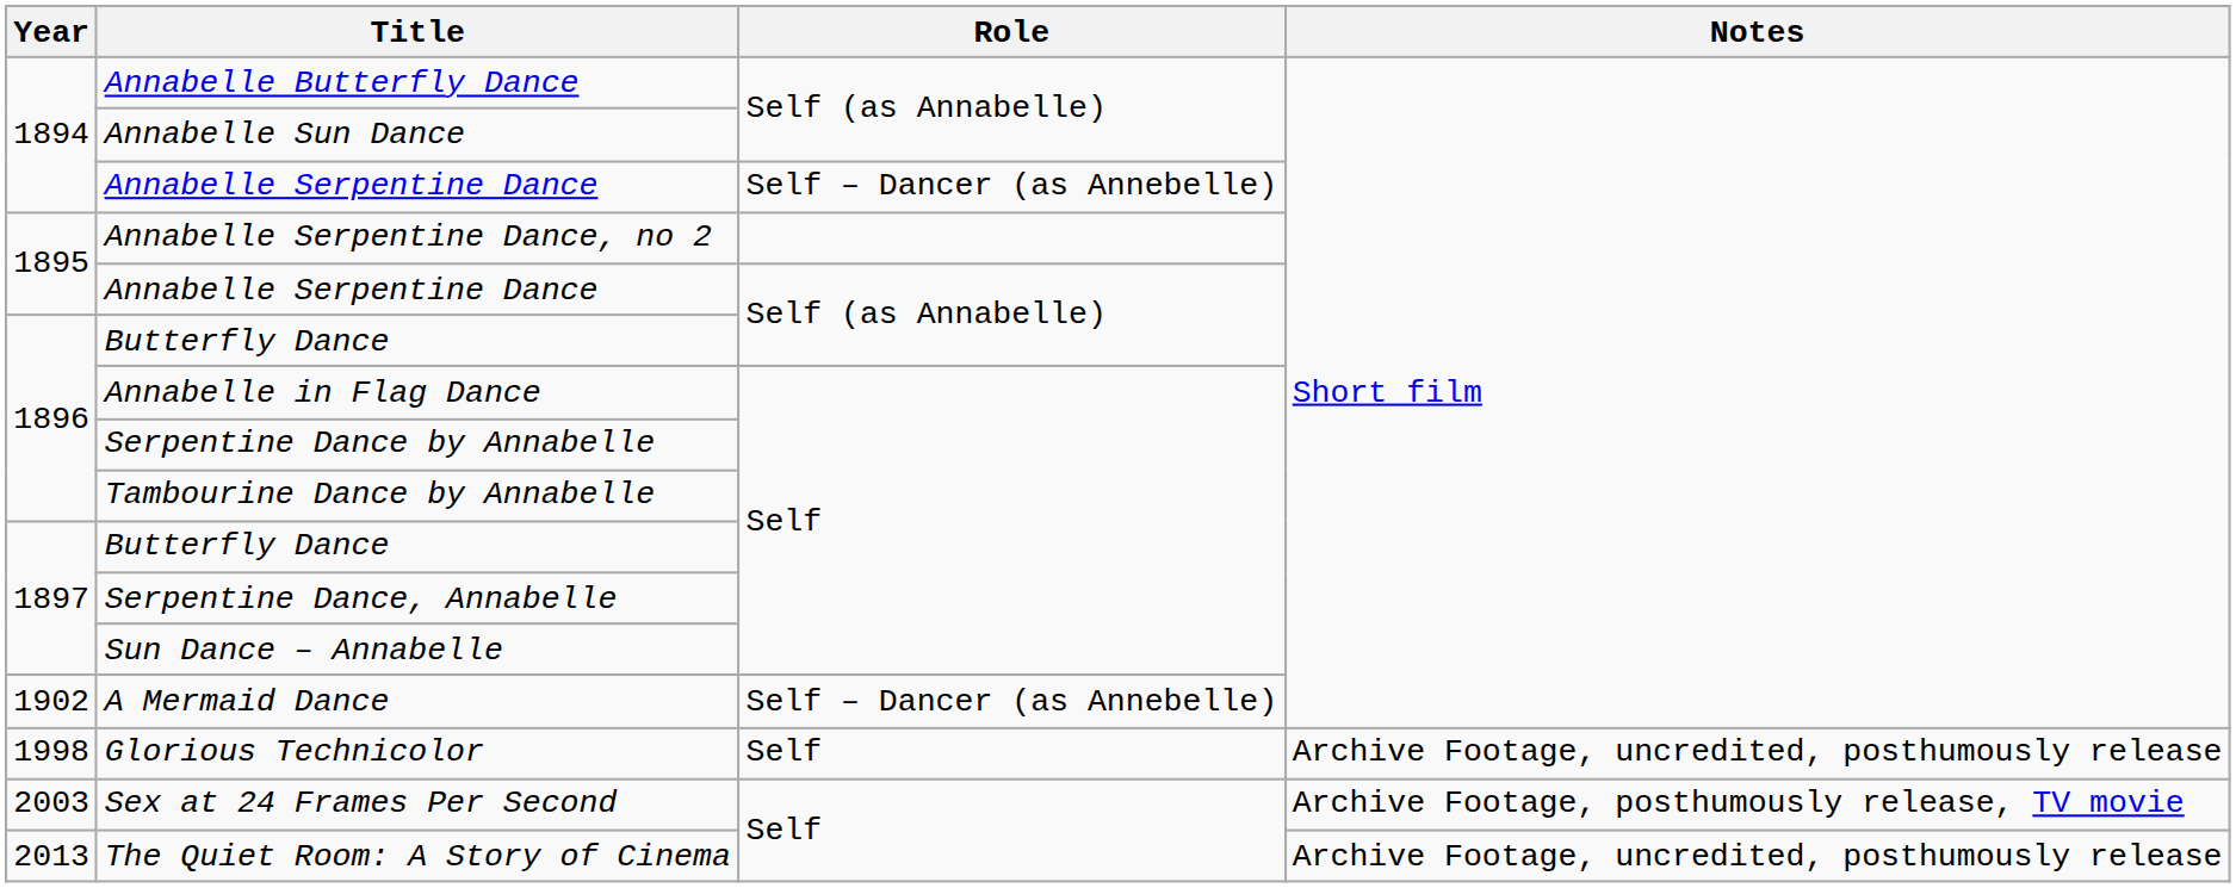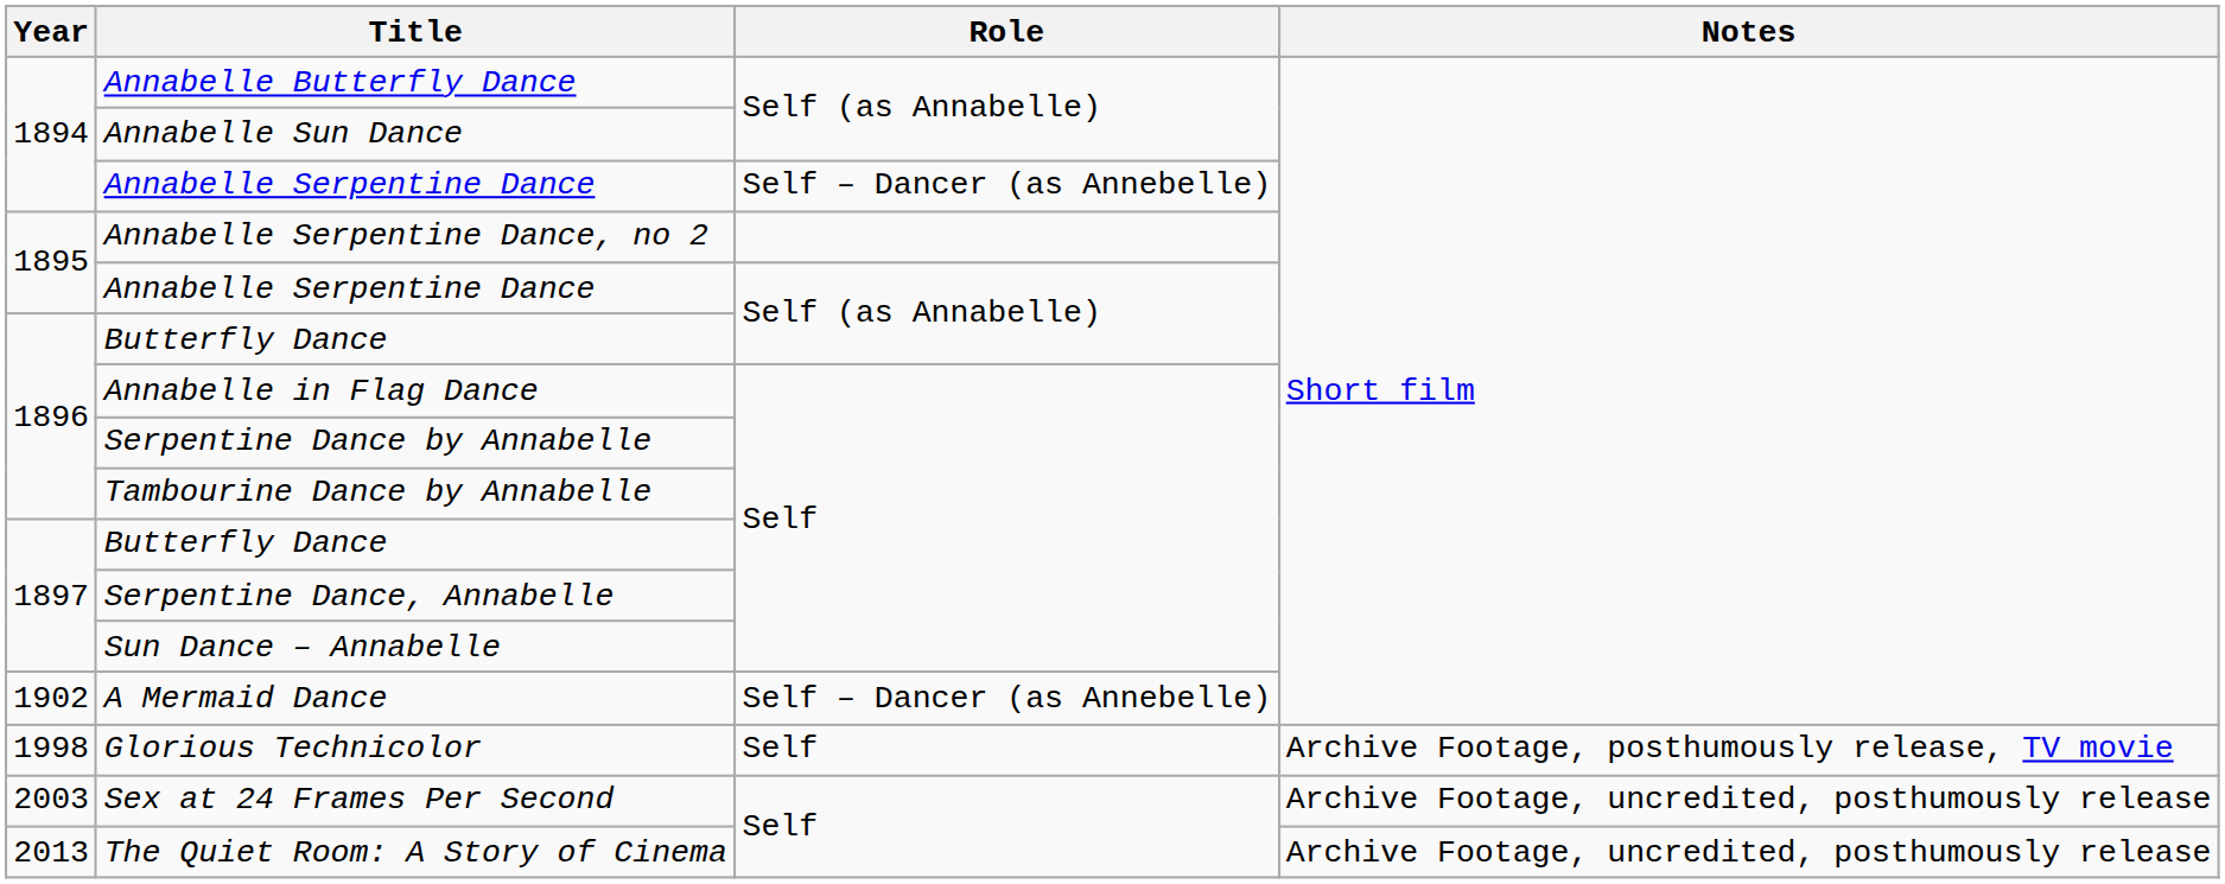Glorious Technicolor | Notes: Archive Footage, uncredited, posthumously release -> Archive Footage, posthumously release, TV movie
Sex at 24 Frames Per Second | Notes: Archive Footage, posthumously release, TV movie -> Archive Footage, uncredited, posthumously release
